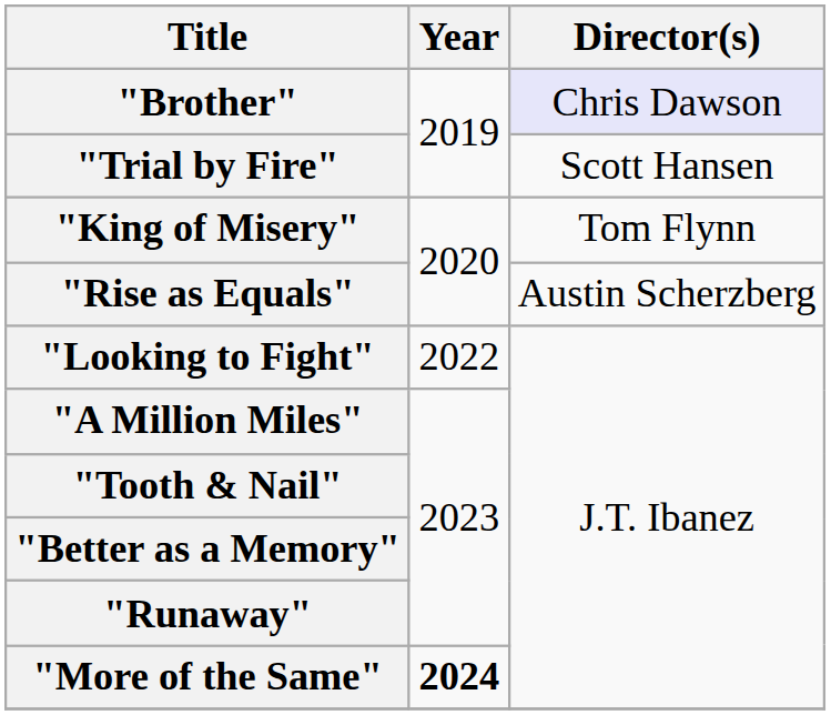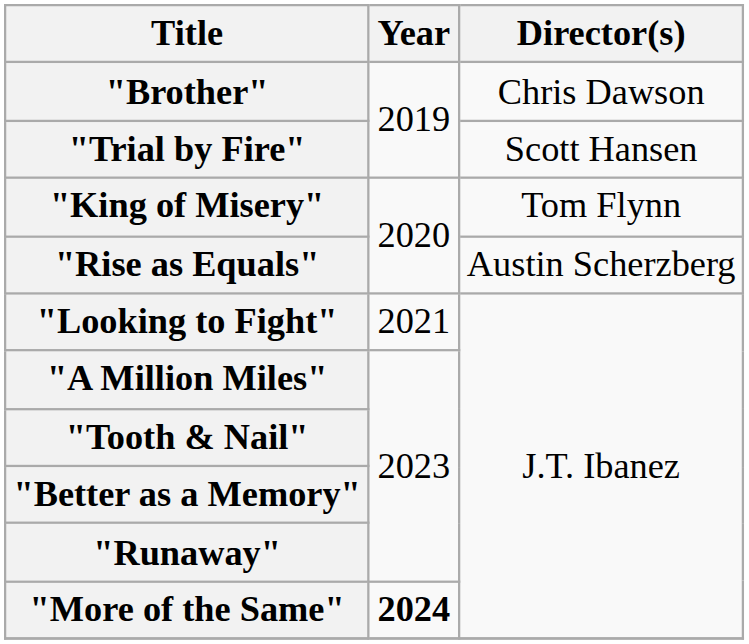"Brother" | Director(s): lavender background -> no background
"Looking to Fight" | Year: 2022 -> 2021
